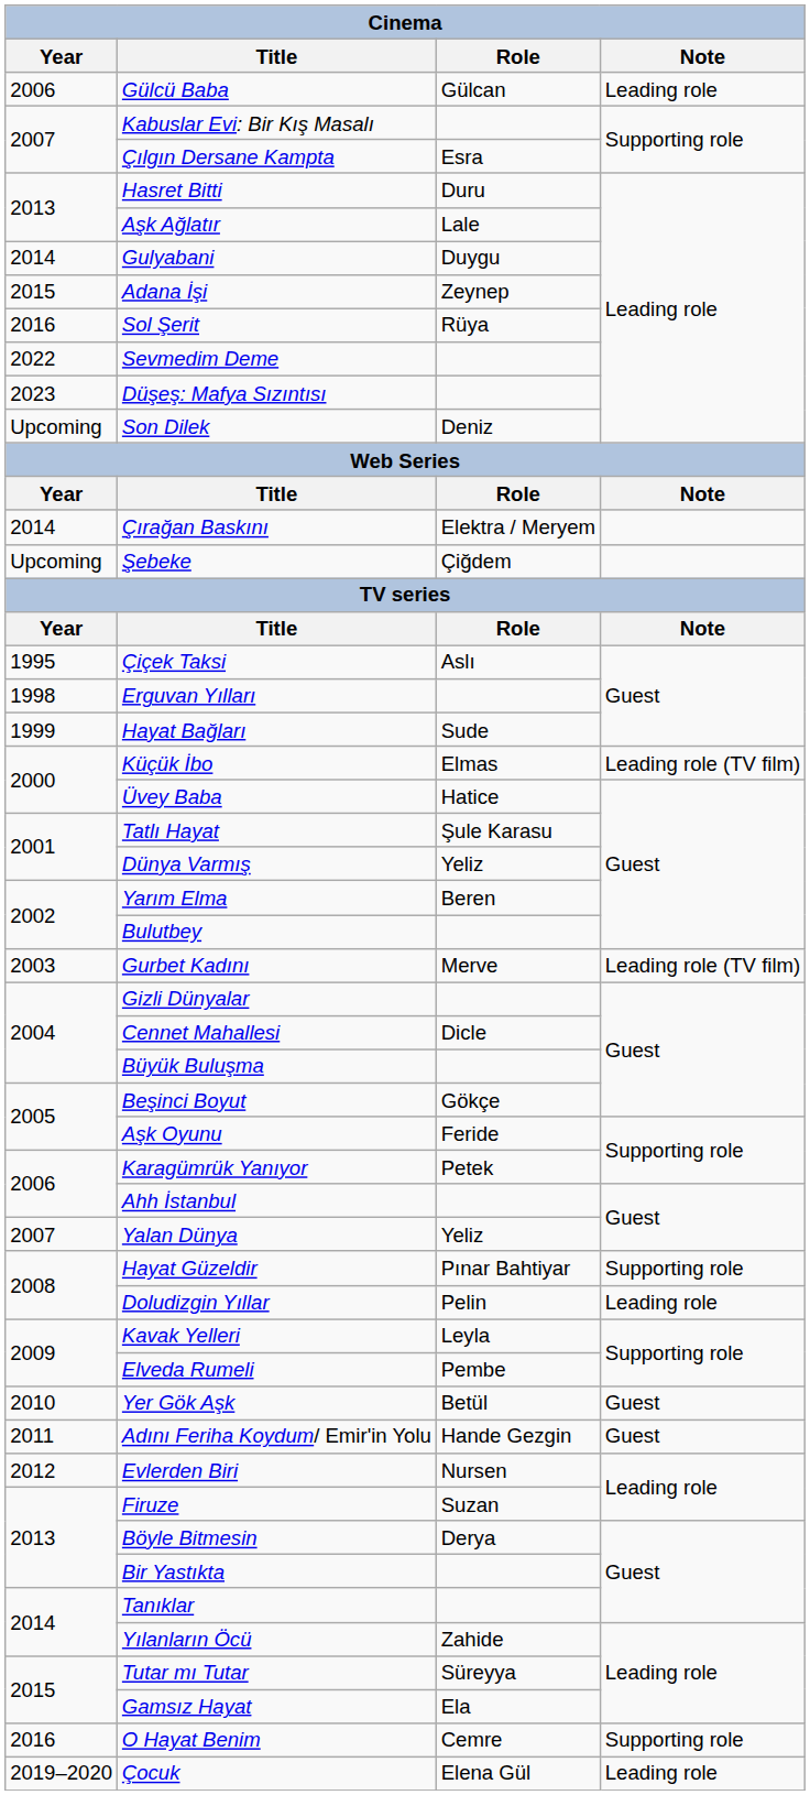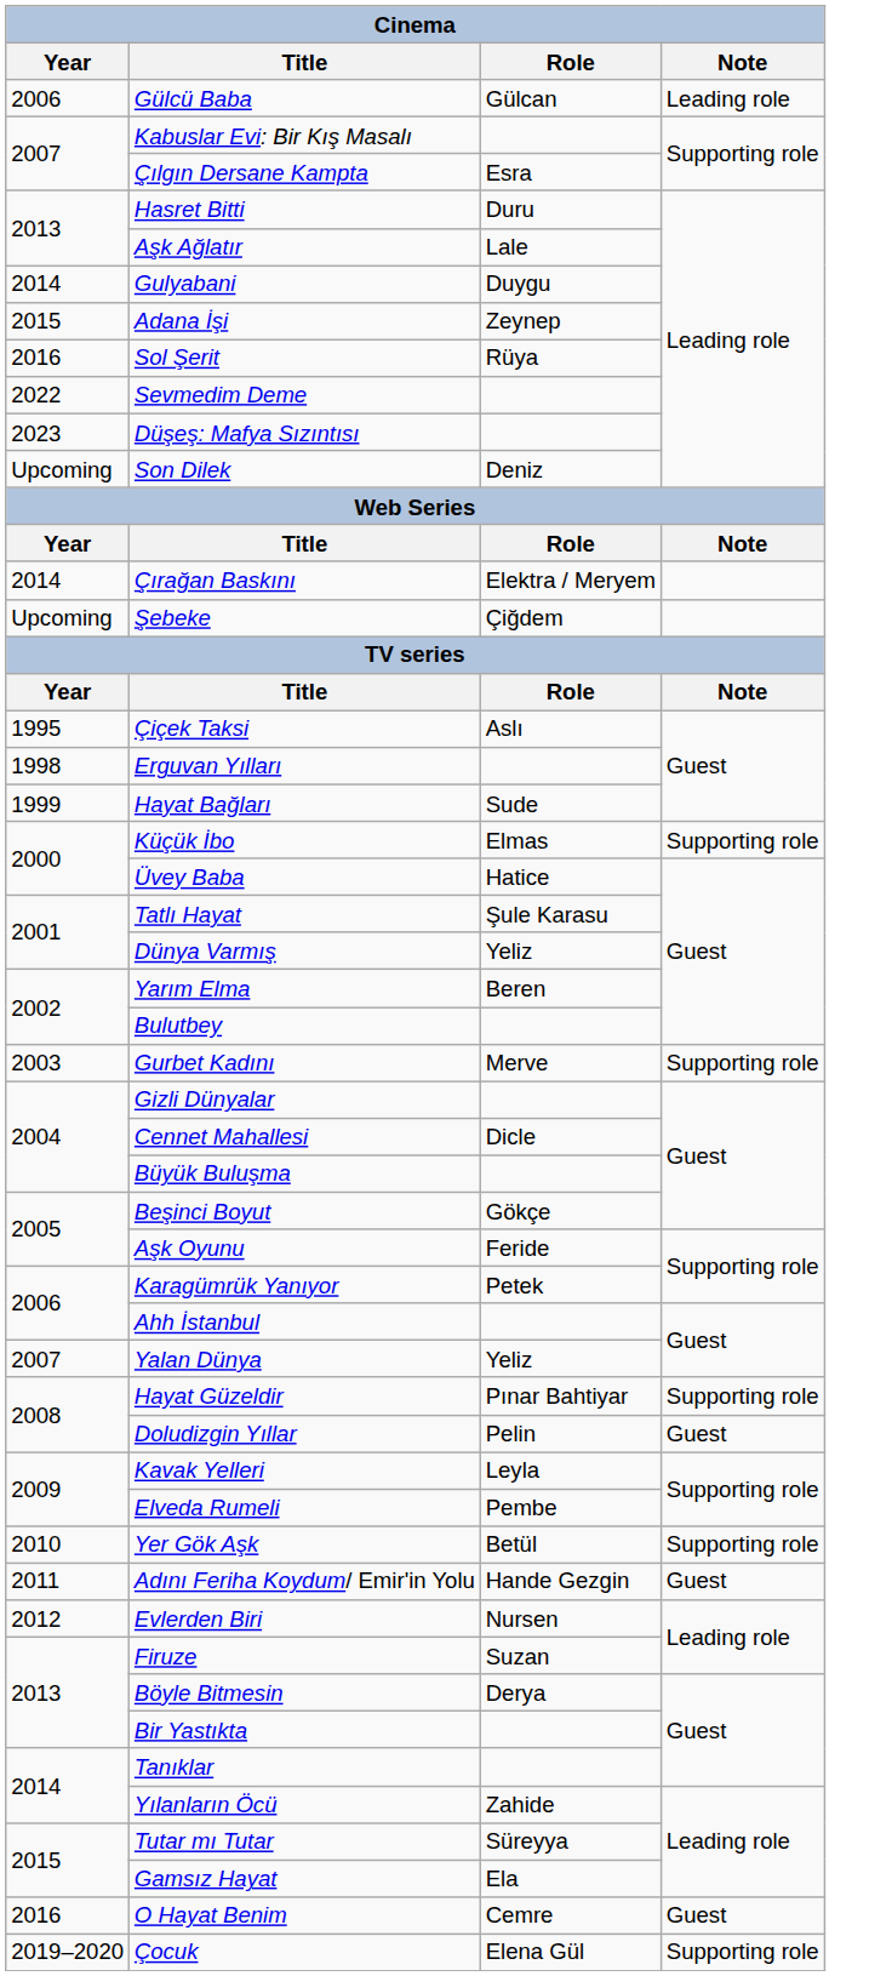Küçük İbo | Note: Leading role (TV film) -> Supporting role
Gurbet Kadını | Note: Leading role (TV film) -> Supporting role
Doludizgin Yıllar | Note: Leading role -> Guest
Yer Gök Aşk | Note: Guest -> Supporting role
O Hayat Benim | Note: Supporting role -> Guest
Çocuk | Note: Leading role -> Supporting role
